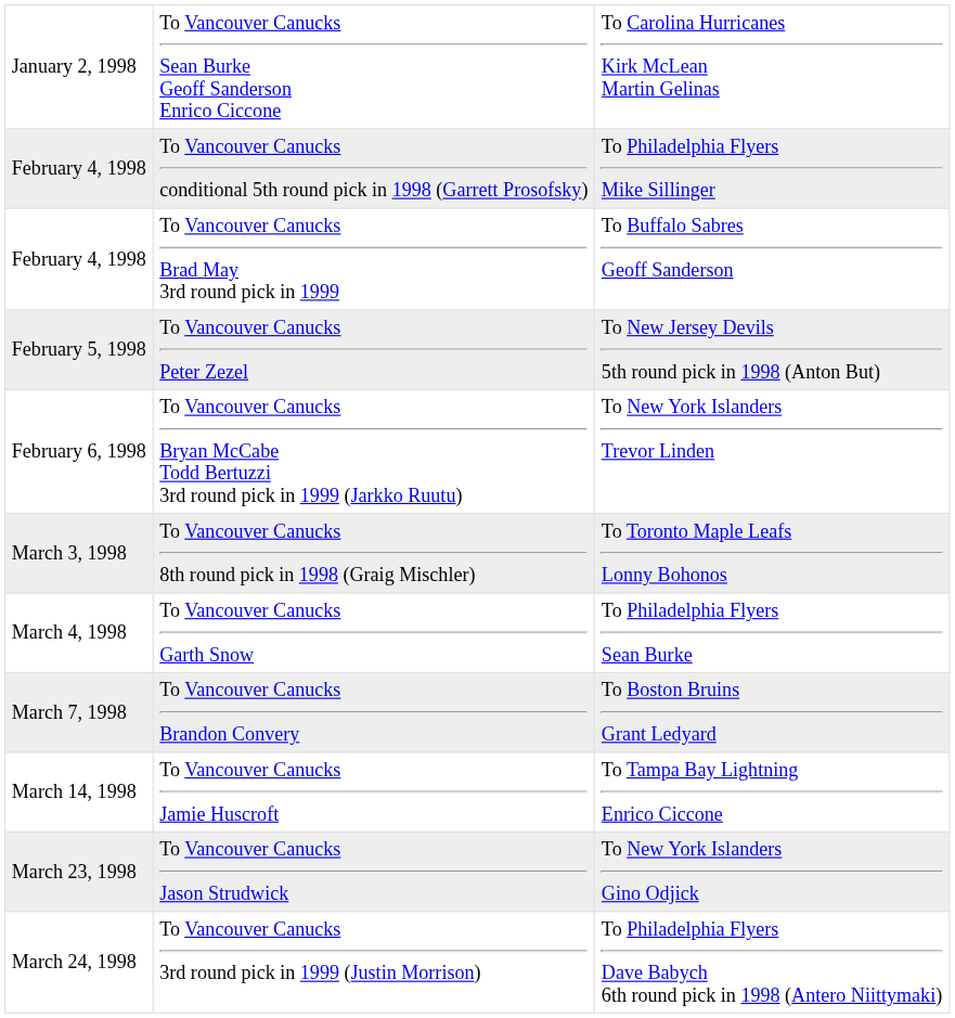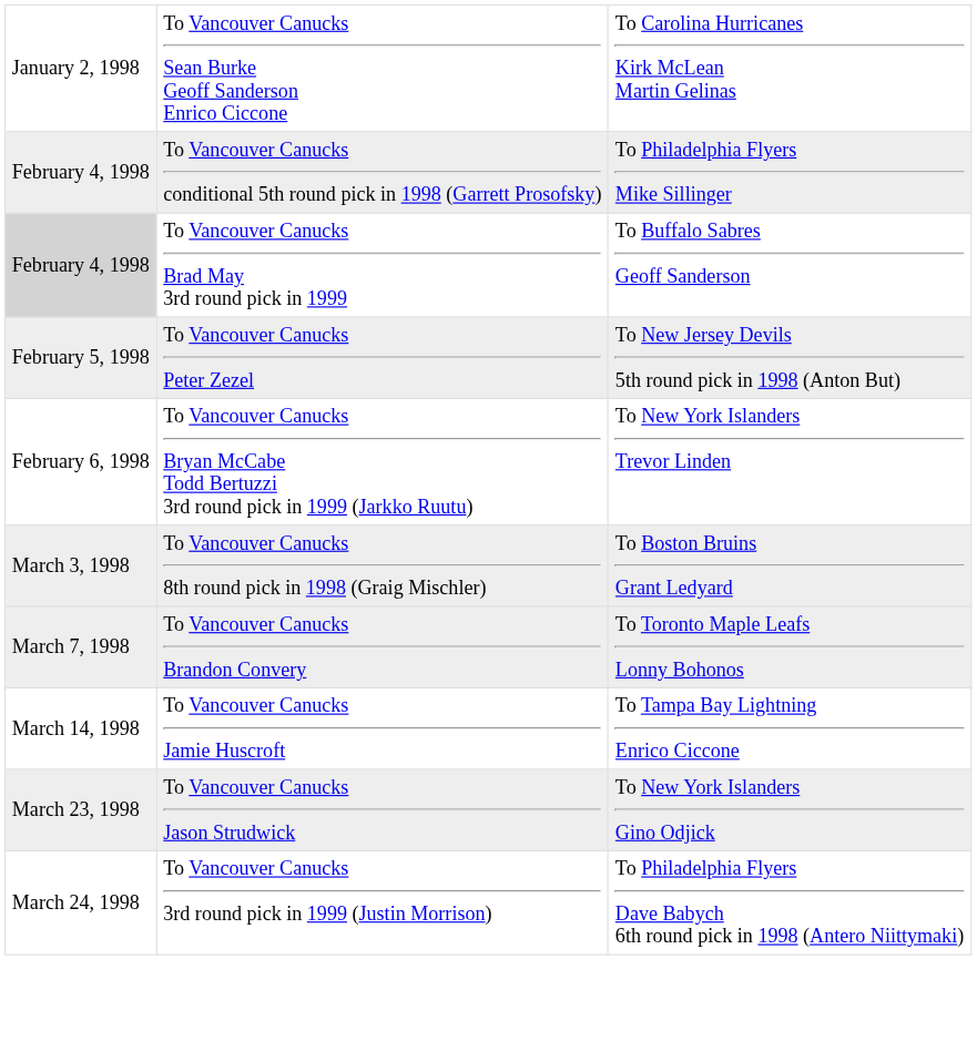To Vancouver Canucks Brad May 3rd round pick in 1999 | column 1: no background -> lightgrey background
To Vancouver Canucks 8th round pick in 1998 (Graig Mischler) | column 3: To Toronto Maple Leafs Lonny Bohonos -> To Boston Bruins Grant Ledyard
- row: March 4, 1998 | To Vancouver Canucks Garth Snow | To Philadelphia Flyers Sean Burke
To Vancouver Canucks Brandon Convery | column 3: To Boston Bruins Grant Ledyard -> To Toronto Maple Leafs Lonny Bohonos
